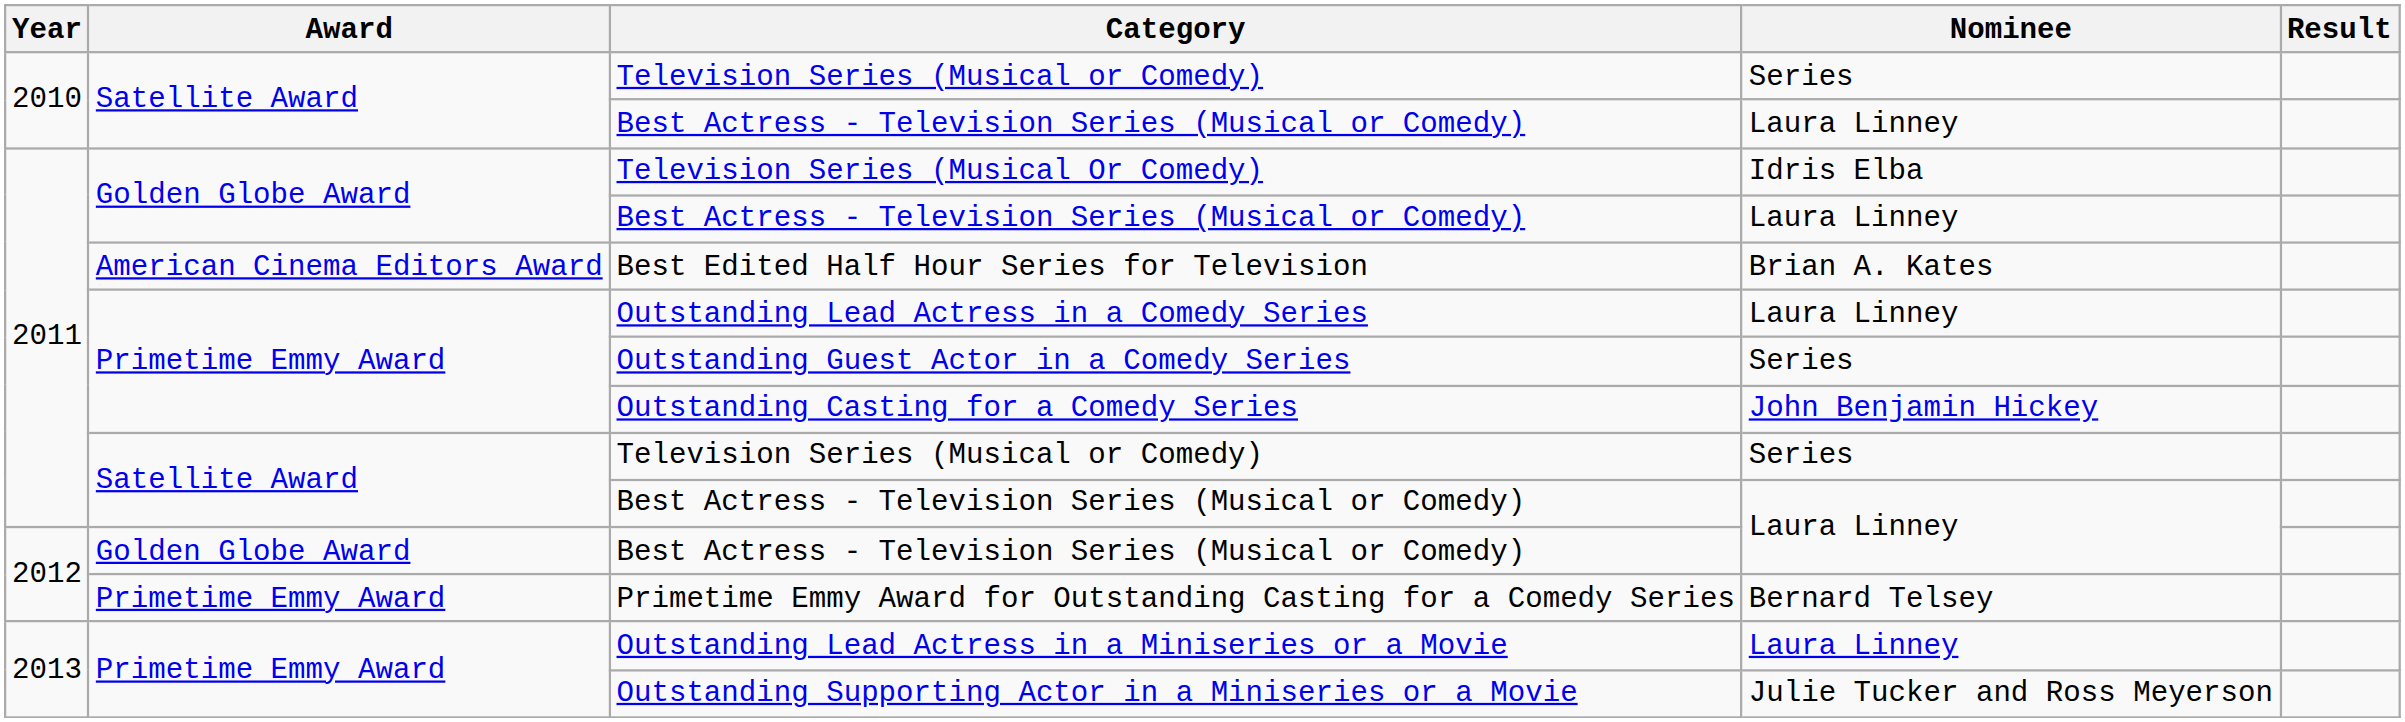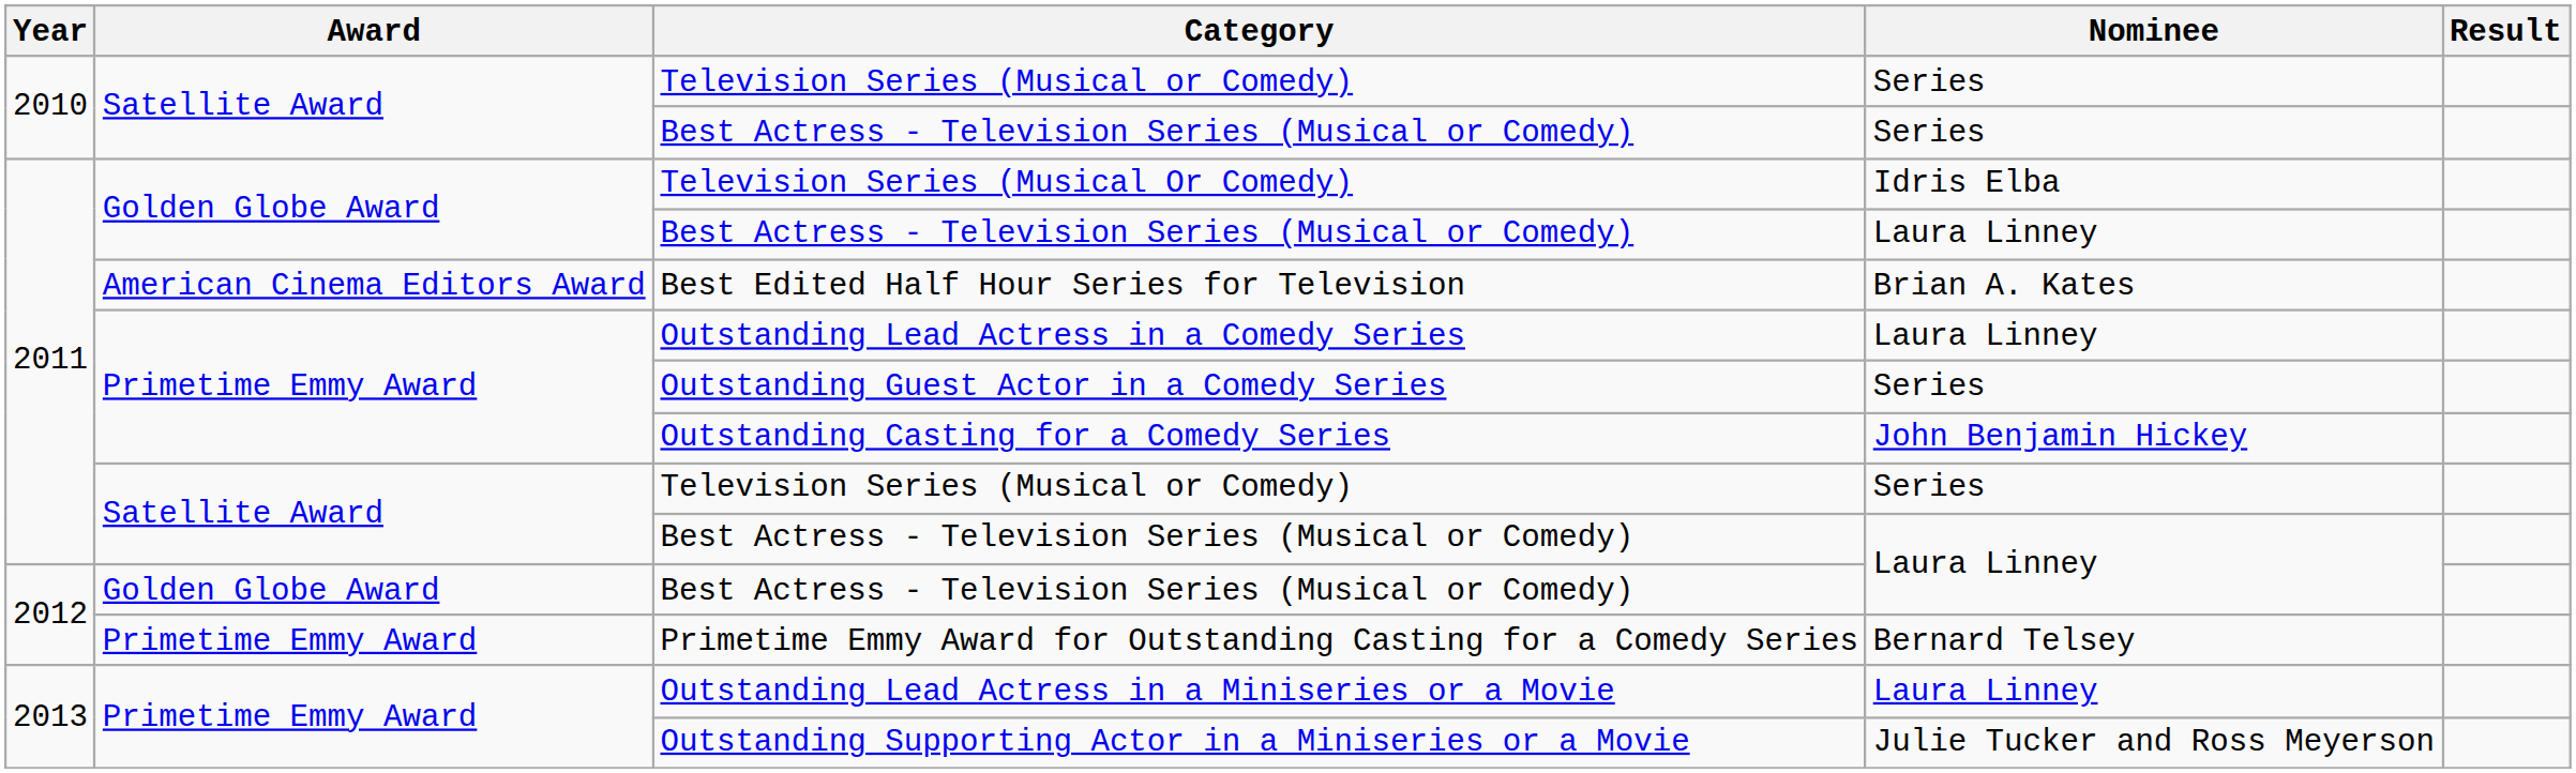2010 / Best Actress - Television Series (Musical or Comedy) | Nominee: Laura Linney -> Series
